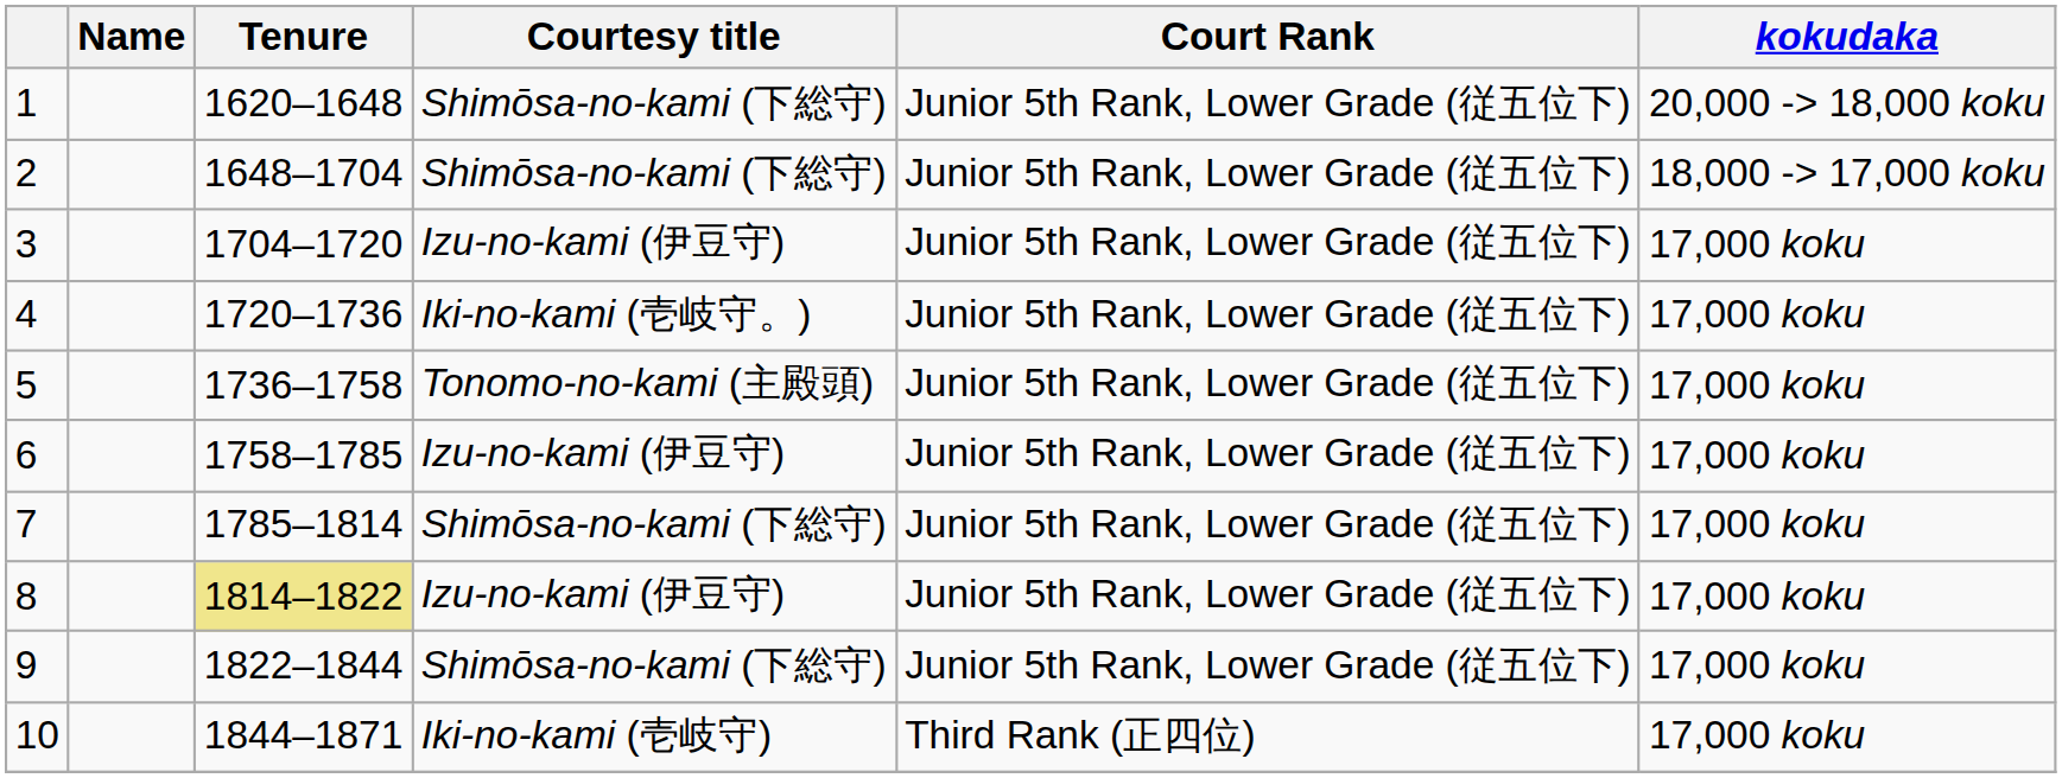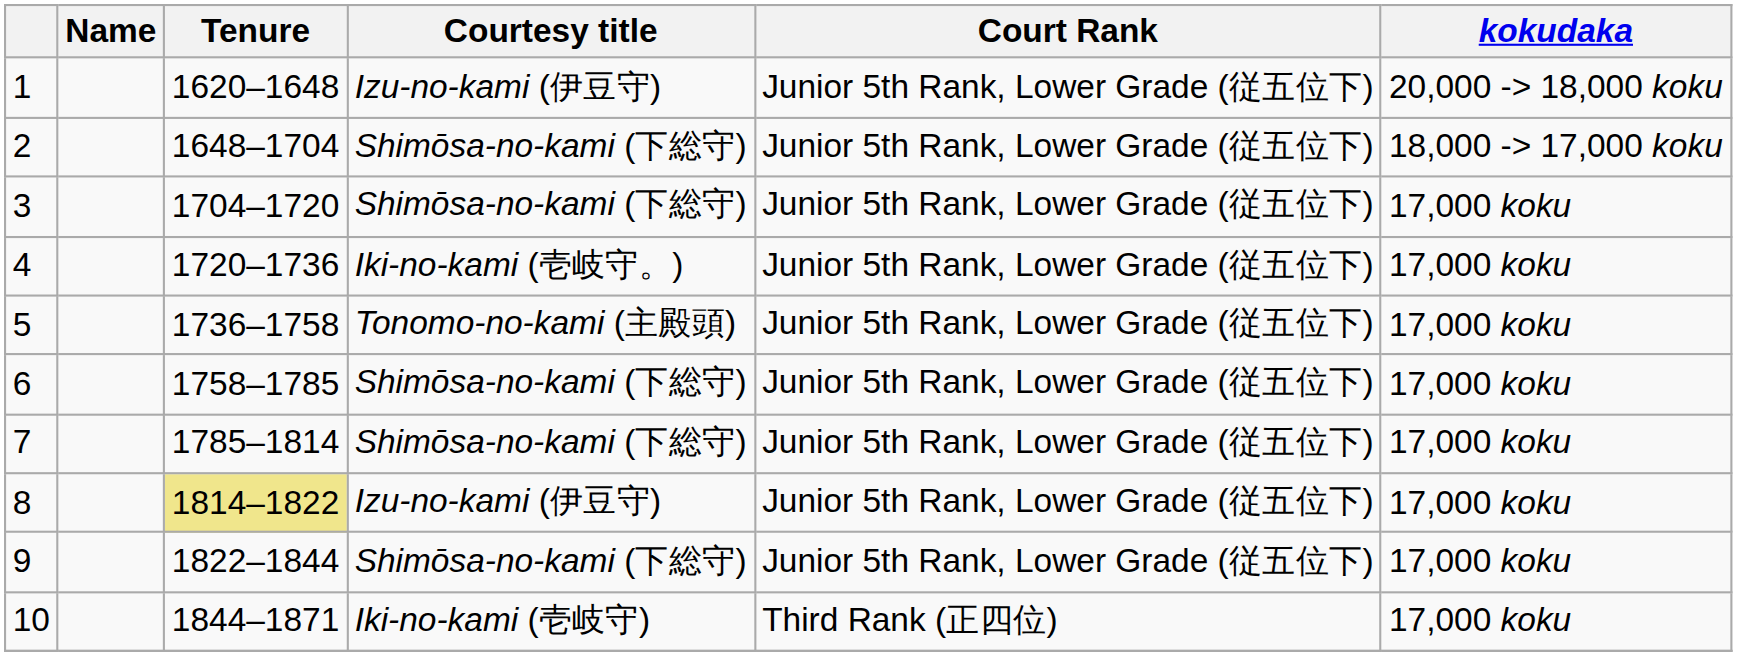1 | Courtesy title: Shimōsa-no-kami (下総守) -> Izu-no-kami (伊豆守)
3 | Courtesy title: Izu-no-kami (伊豆守) -> Shimōsa-no-kami (下総守)
6 | Courtesy title: Izu-no-kami (伊豆守) -> Shimōsa-no-kami (下総守)
